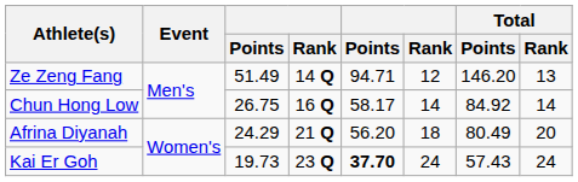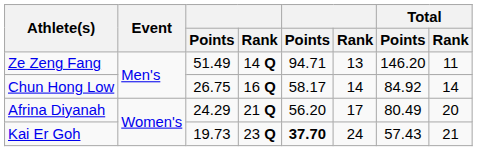Ze Zeng Fang | column 6: 12 -> 13
Ze Zeng Fang | Total / Rank: 13 -> 11
Afrina Diyanah | column 6: 18 -> 17
Kai Er Goh | Total / Rank: 24 -> 21
